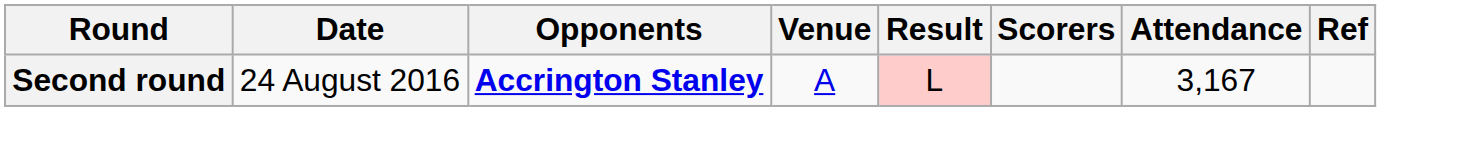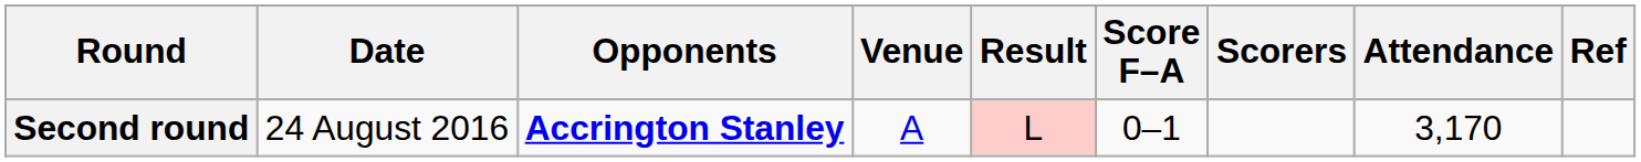+ column: Score F–A | 0–1
Second round | Attendance: 3,167 -> 3,170
